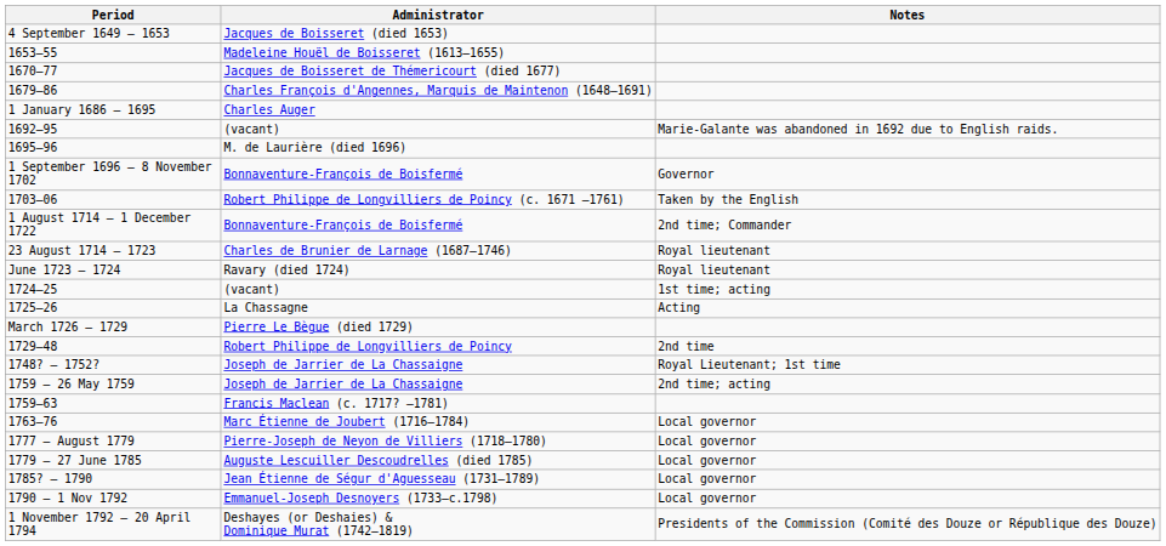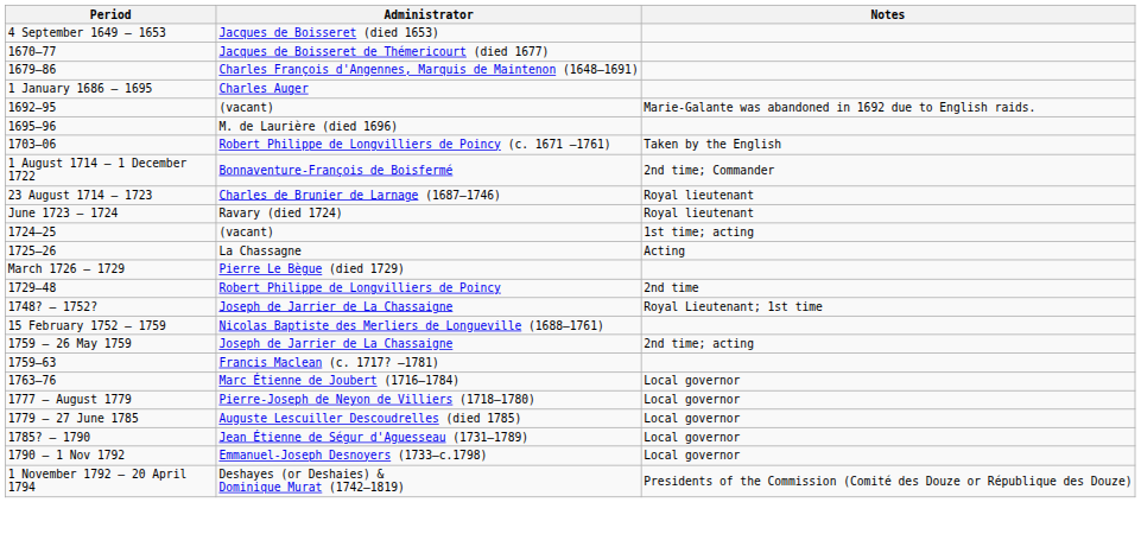- row: 1653–55 | Madeleine Houël de Boisseret (1613–1655)
- row: 1 September 1696 – 8 November 1702 | Bonnaventure-François de Boisfermé | Governor
+ row: 15 February 1752 – 1759 | Nicolas Baptiste des Merliers de Longueville (1688–1761)
